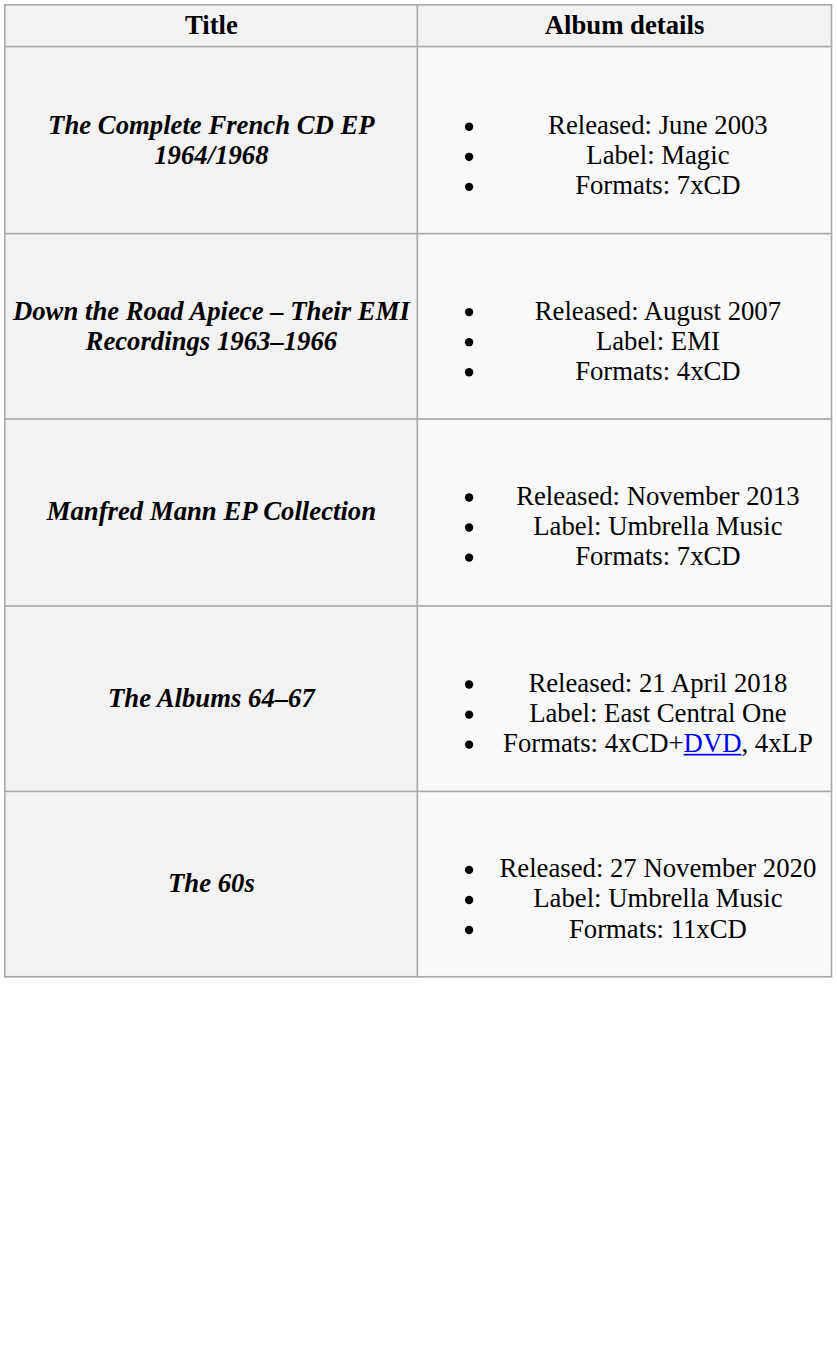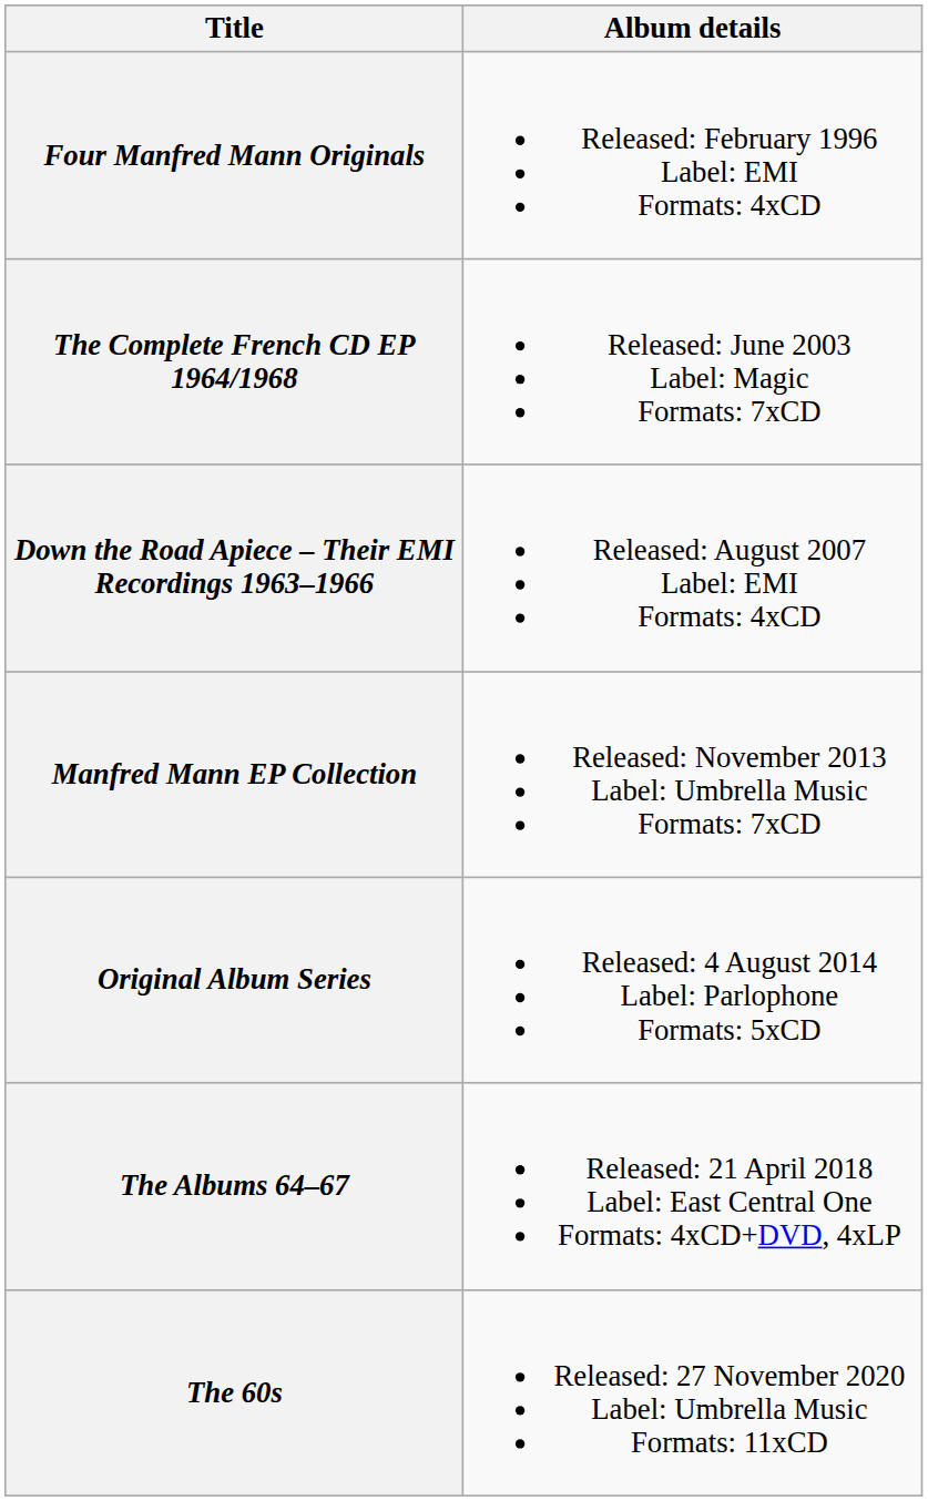+ row: Four Manfred Mann Originals | Released: February 1996 Label: EMI Formats: 4xCD
+ row: Original Album Series | Released: 4 August 2014 Label: Parlophone Formats: 5xCD
